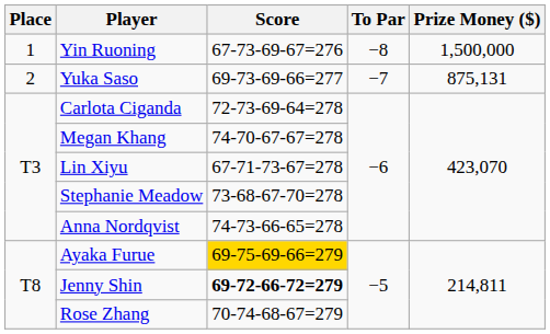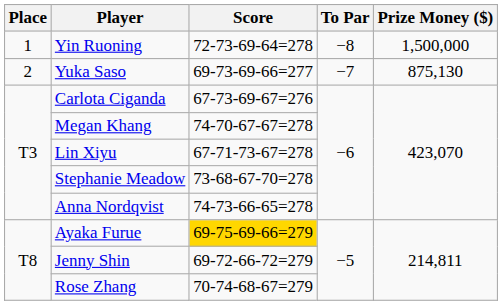Yin Ruoning | Score: 67-73-69-67=276 -> 72-73-69-64=278
Yuka Saso | Prize Money ($): 875,131 -> 875,130
Carlota Ciganda | Score: 72-73-69-64=278 -> 67-73-69-67=276
Jenny Shin | Score: bold -> normal
